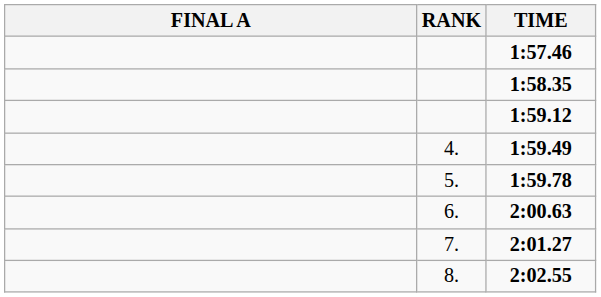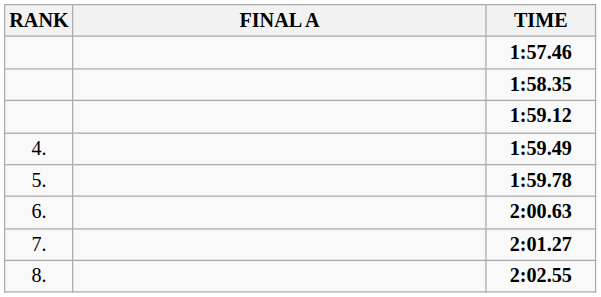columns swapped: RANK <-> FINAL A
